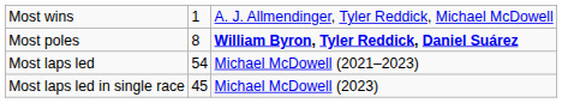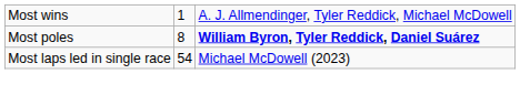- row: Most laps led | 54 | Michael McDowell (2021–2023)
Most laps led in single race | column 2: 45 -> 54
